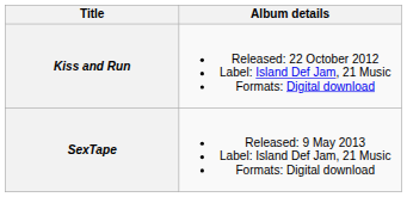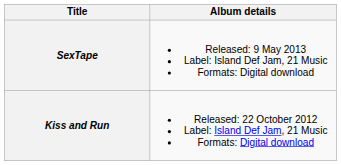rows swapped: Kiss and Run <-> SexTape
